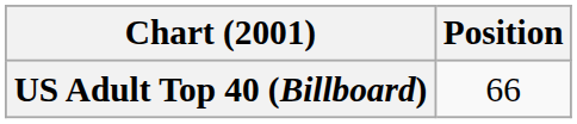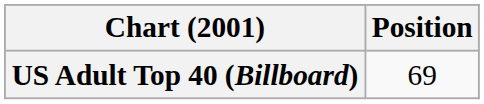US Adult Top 40 (Billboard) | Position: 66 -> 69
